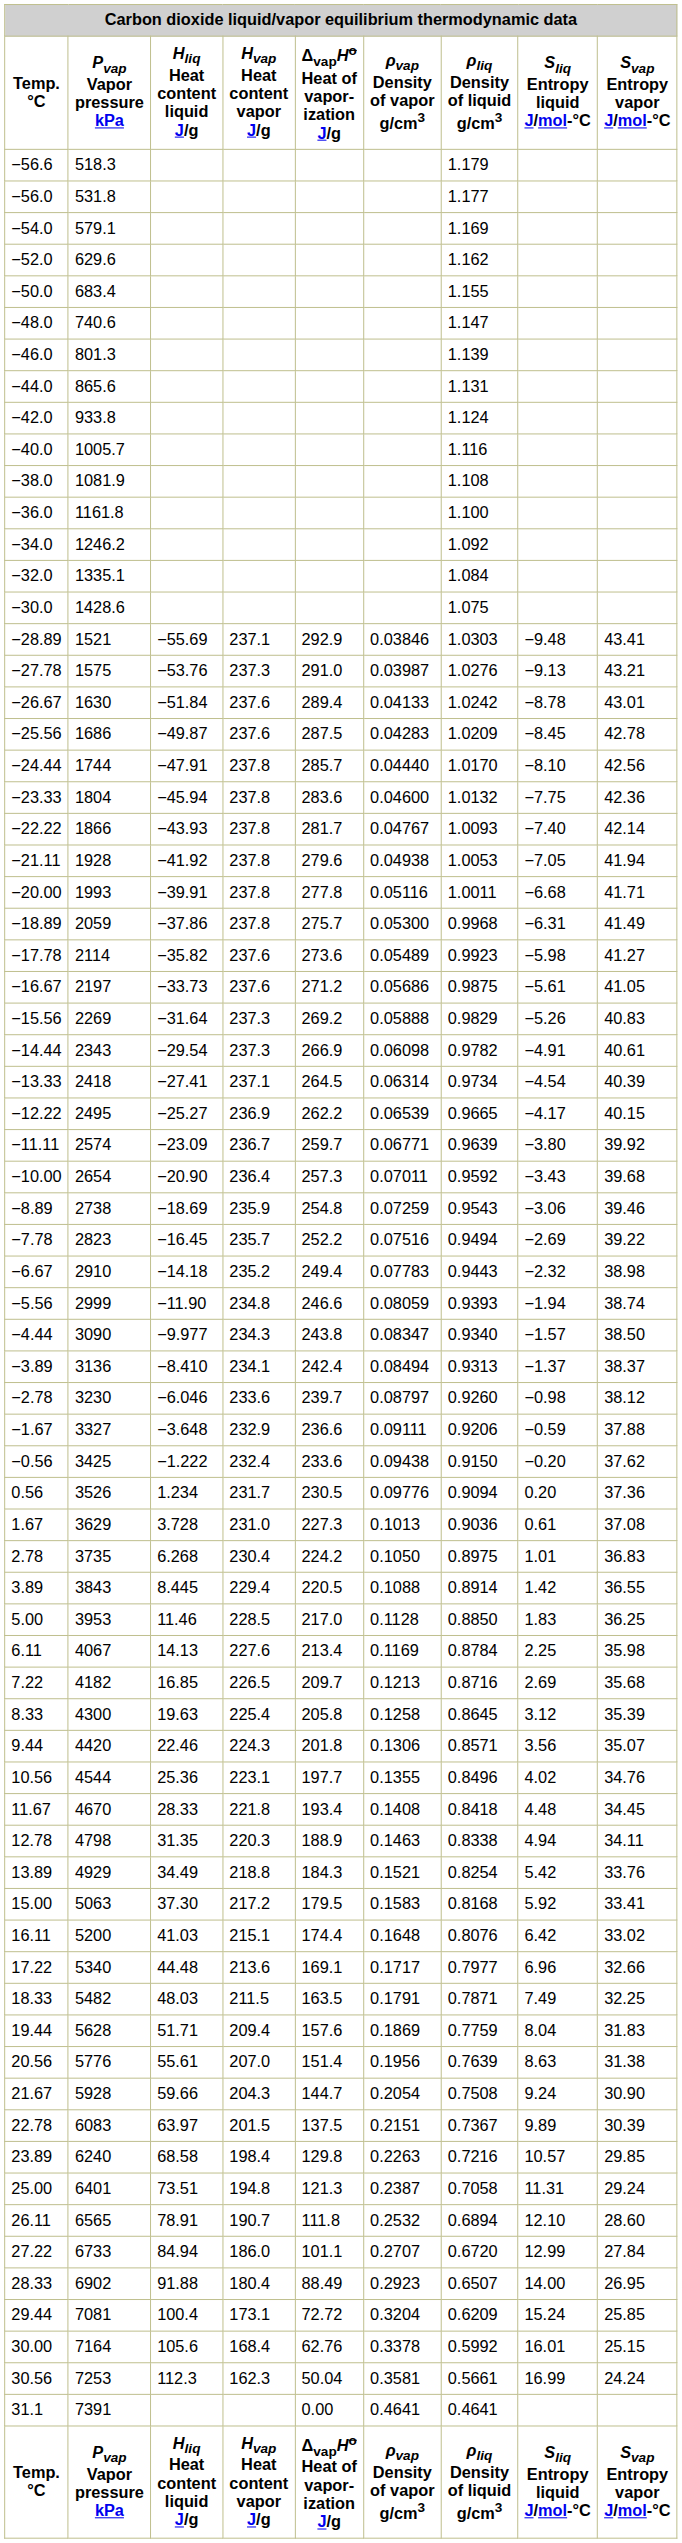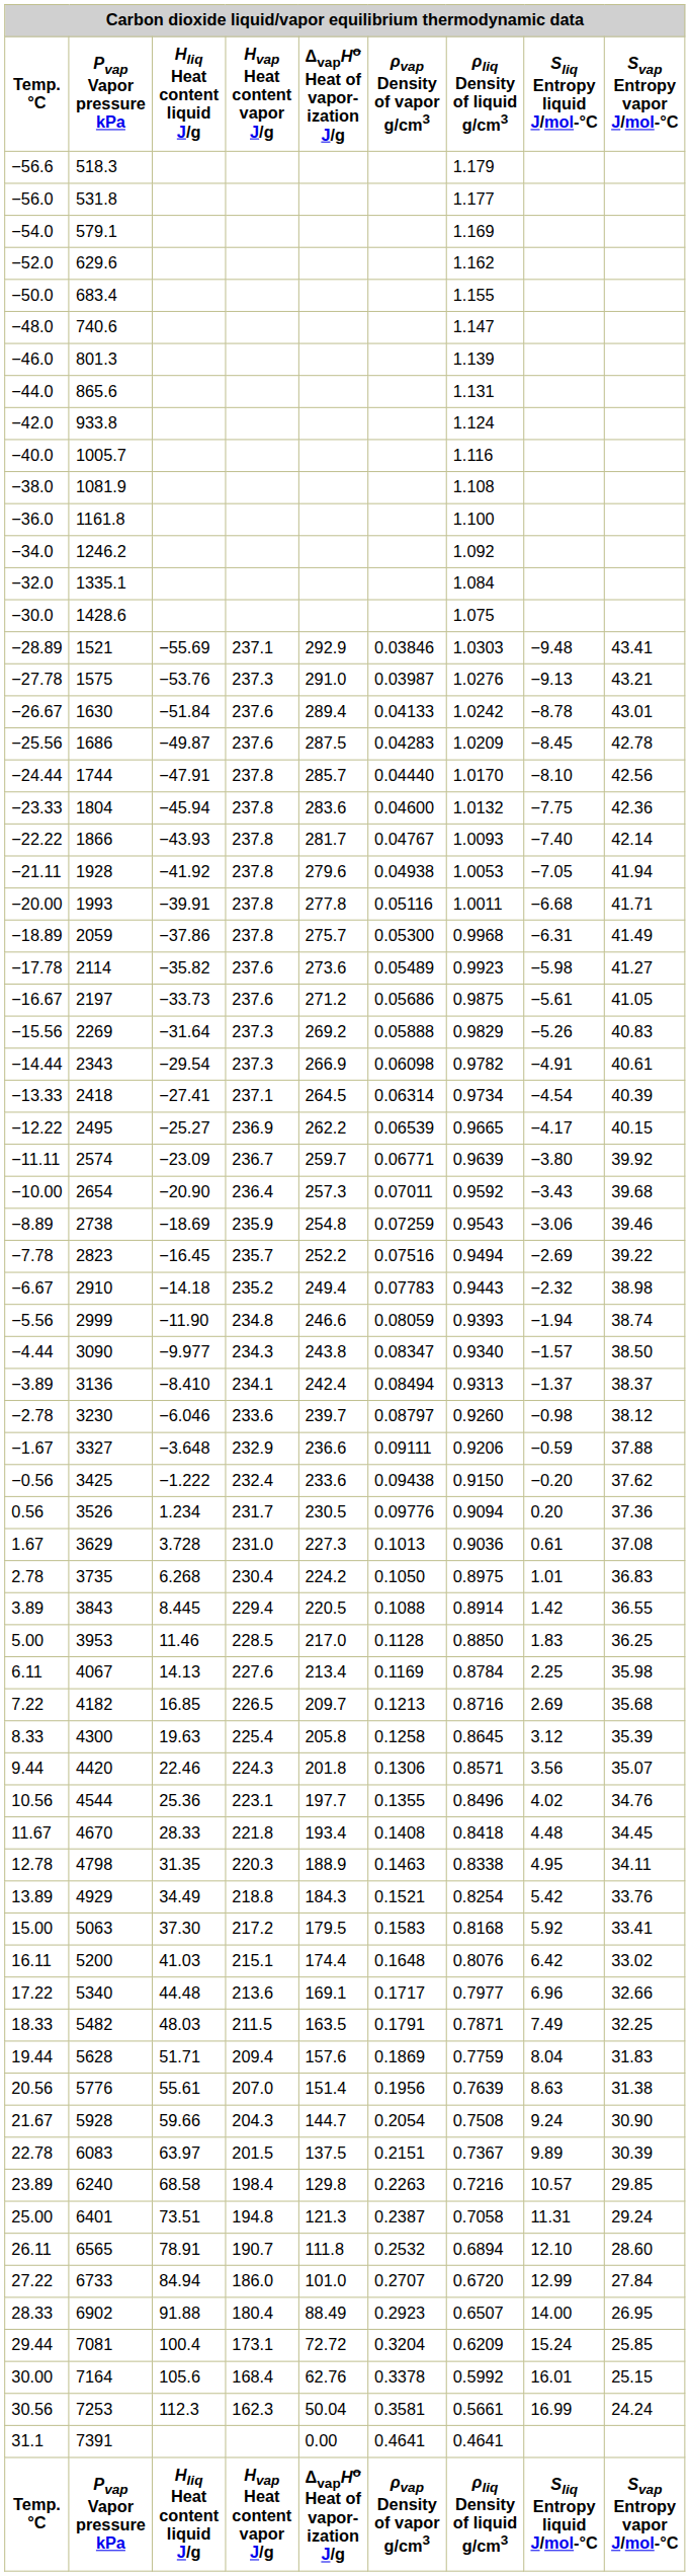12.78 | Sliq Entropy liquid J/mol-°C: 4.94 -> 4.95
27.22 | ΔvapHo Heat of vapor- ization J/g: 101.1 -> 101.0
